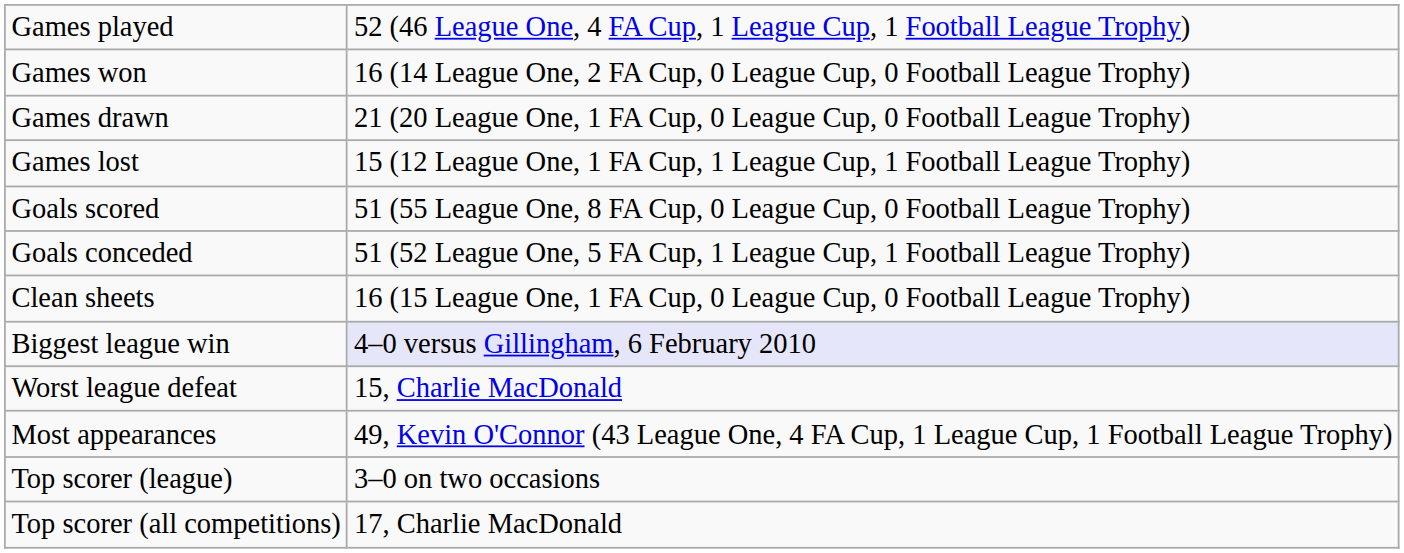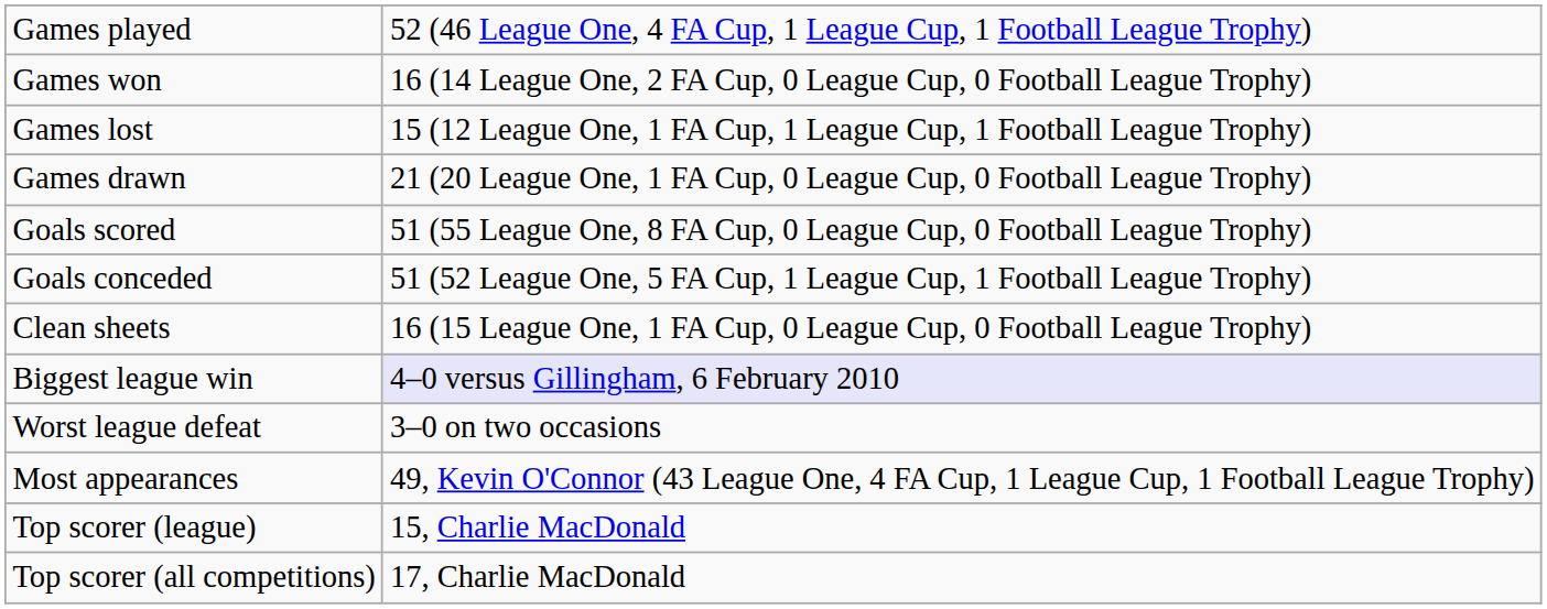rows swapped: Games drawn <-> Games lost
Worst league defeat | column 2: 15, Charlie MacDonald -> 3–0 on two occasions
Top scorer (league) | column 2: 3–0 on two occasions -> 15, Charlie MacDonald
